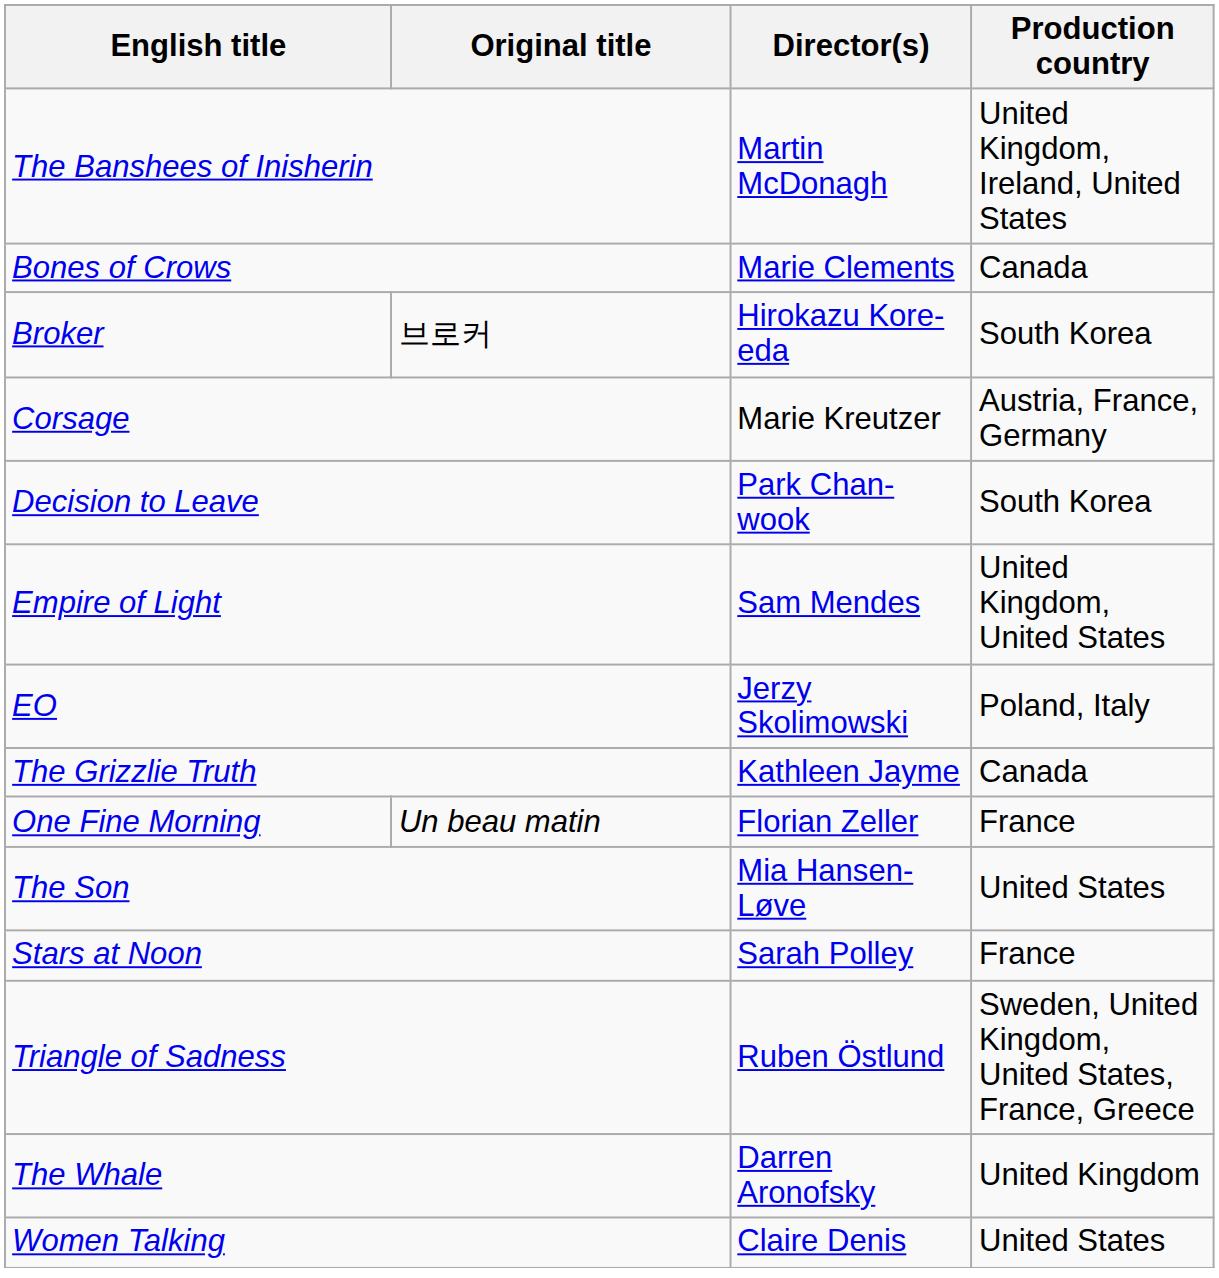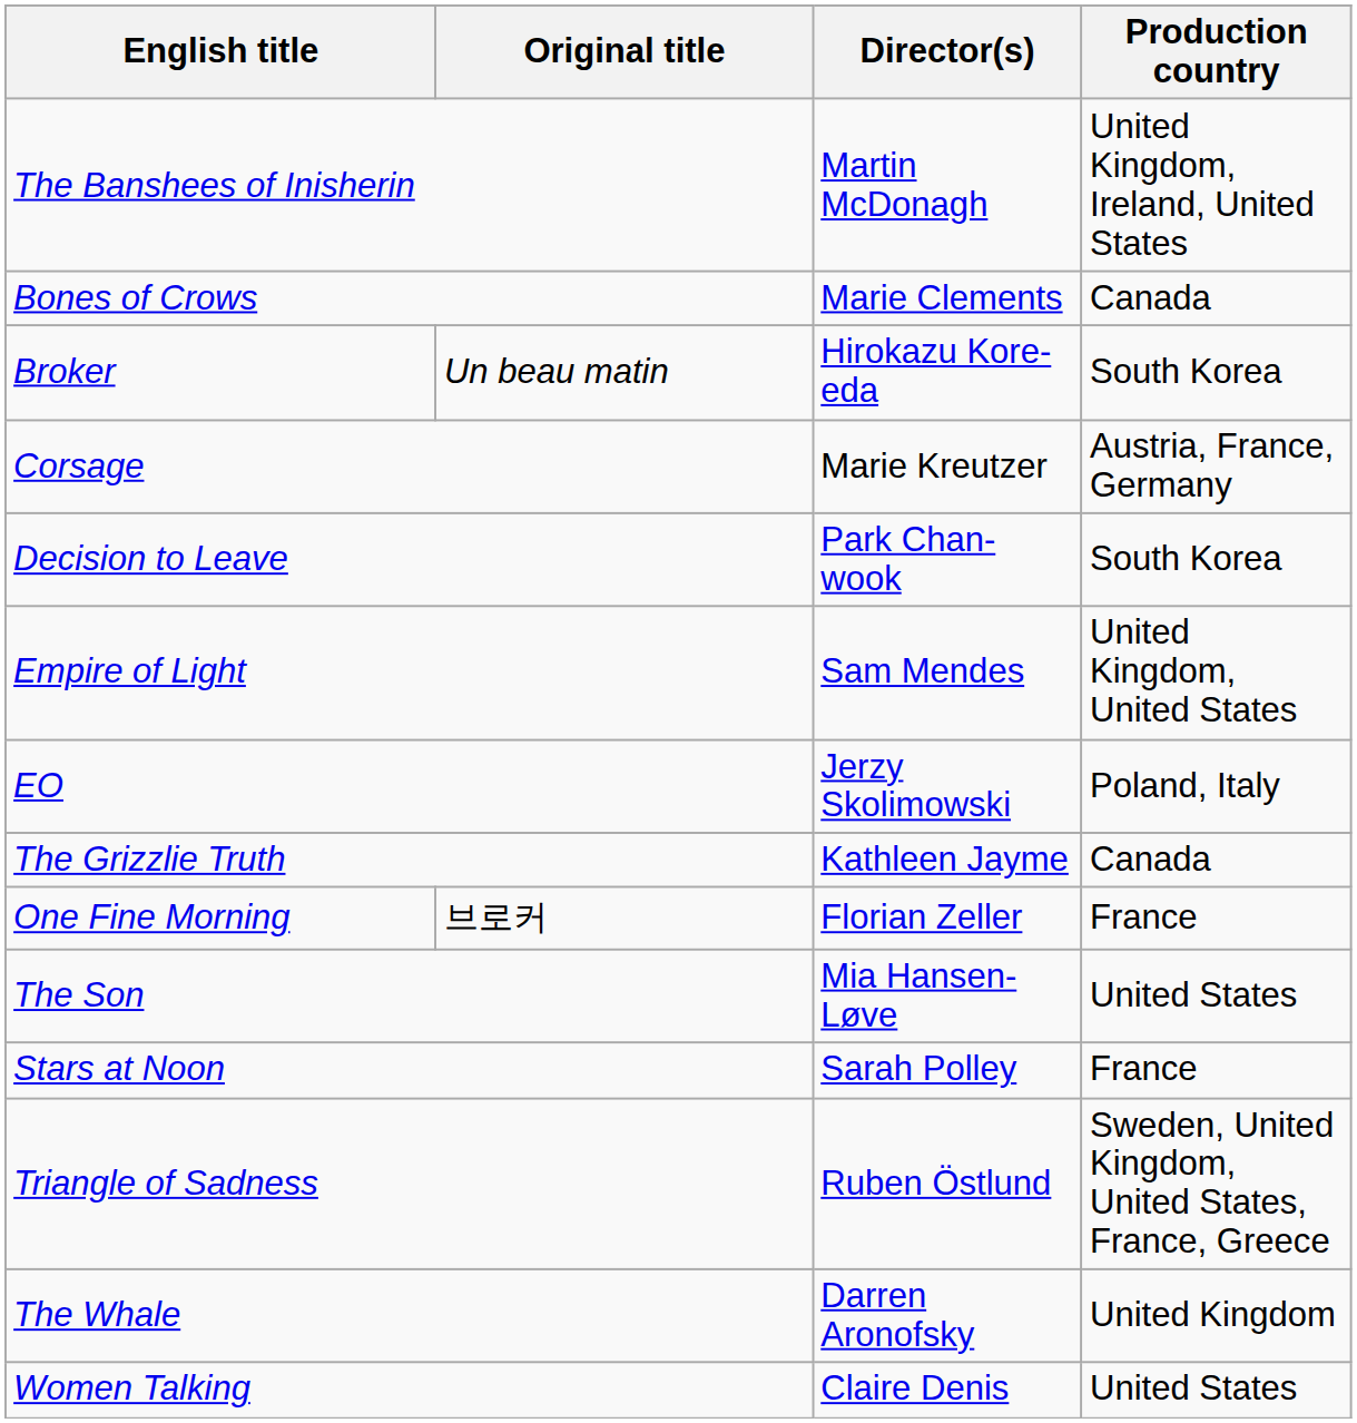Broker | Original title: 브로커 -> Un beau matin
One Fine Morning | Original title: Un beau matin -> 브로커
